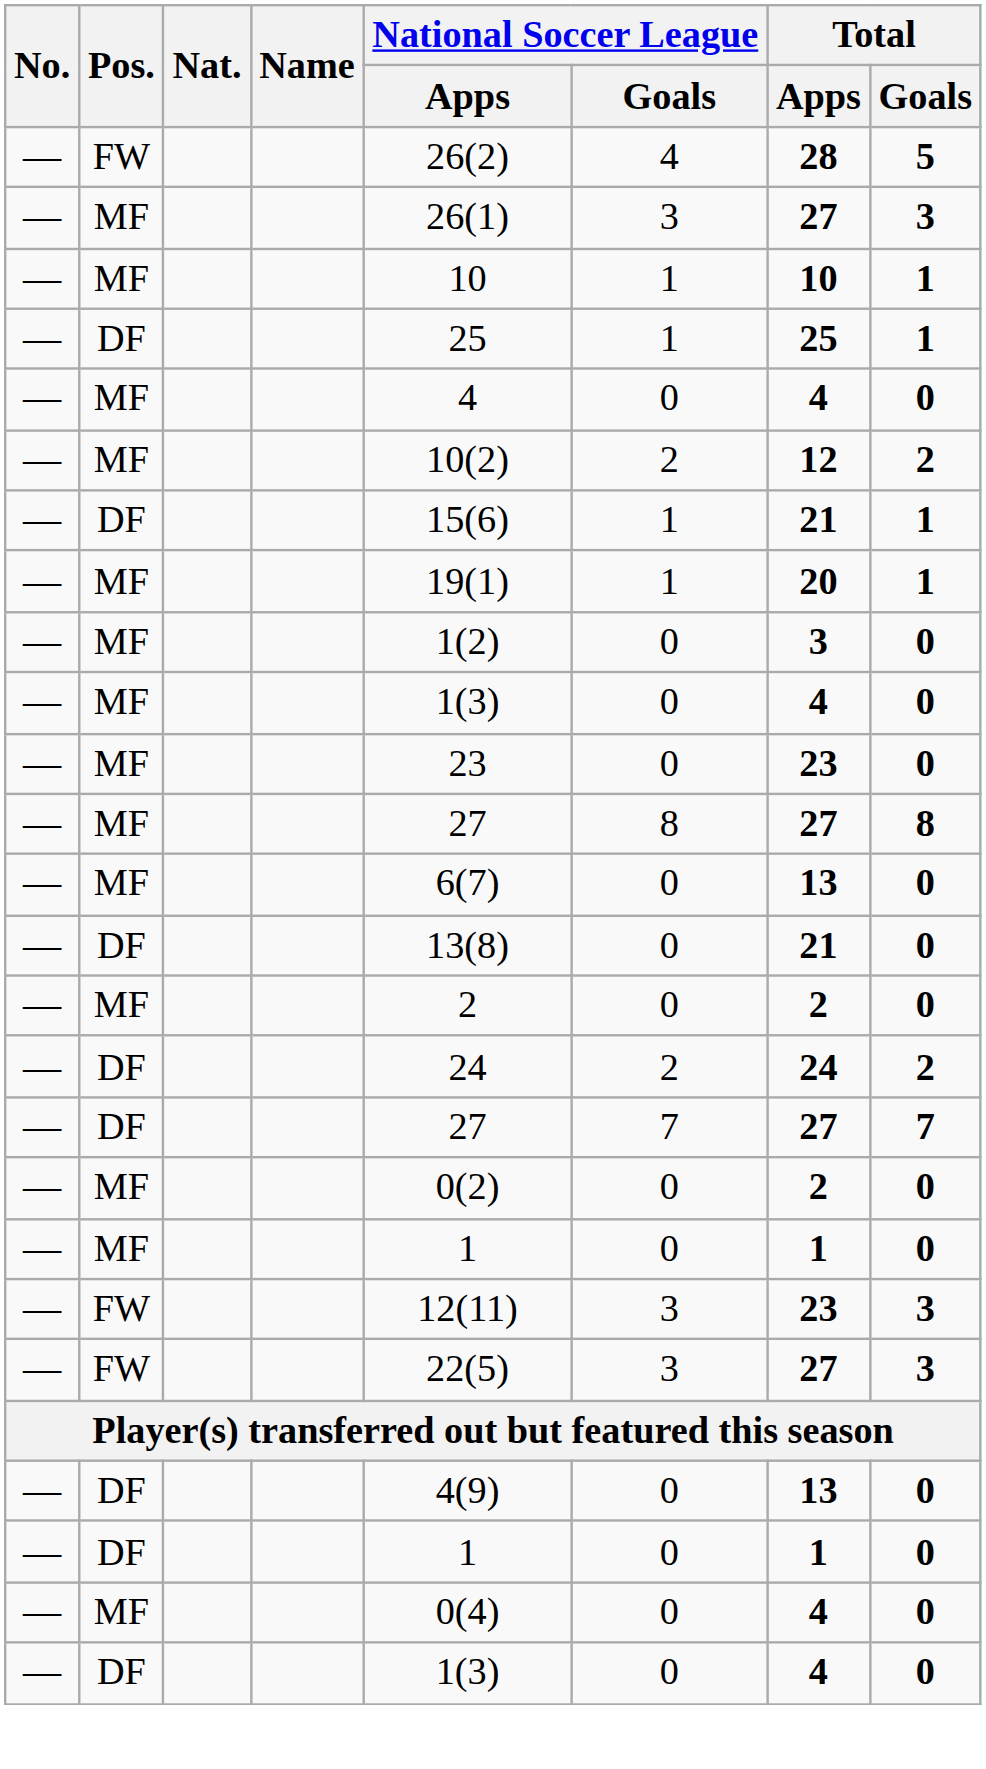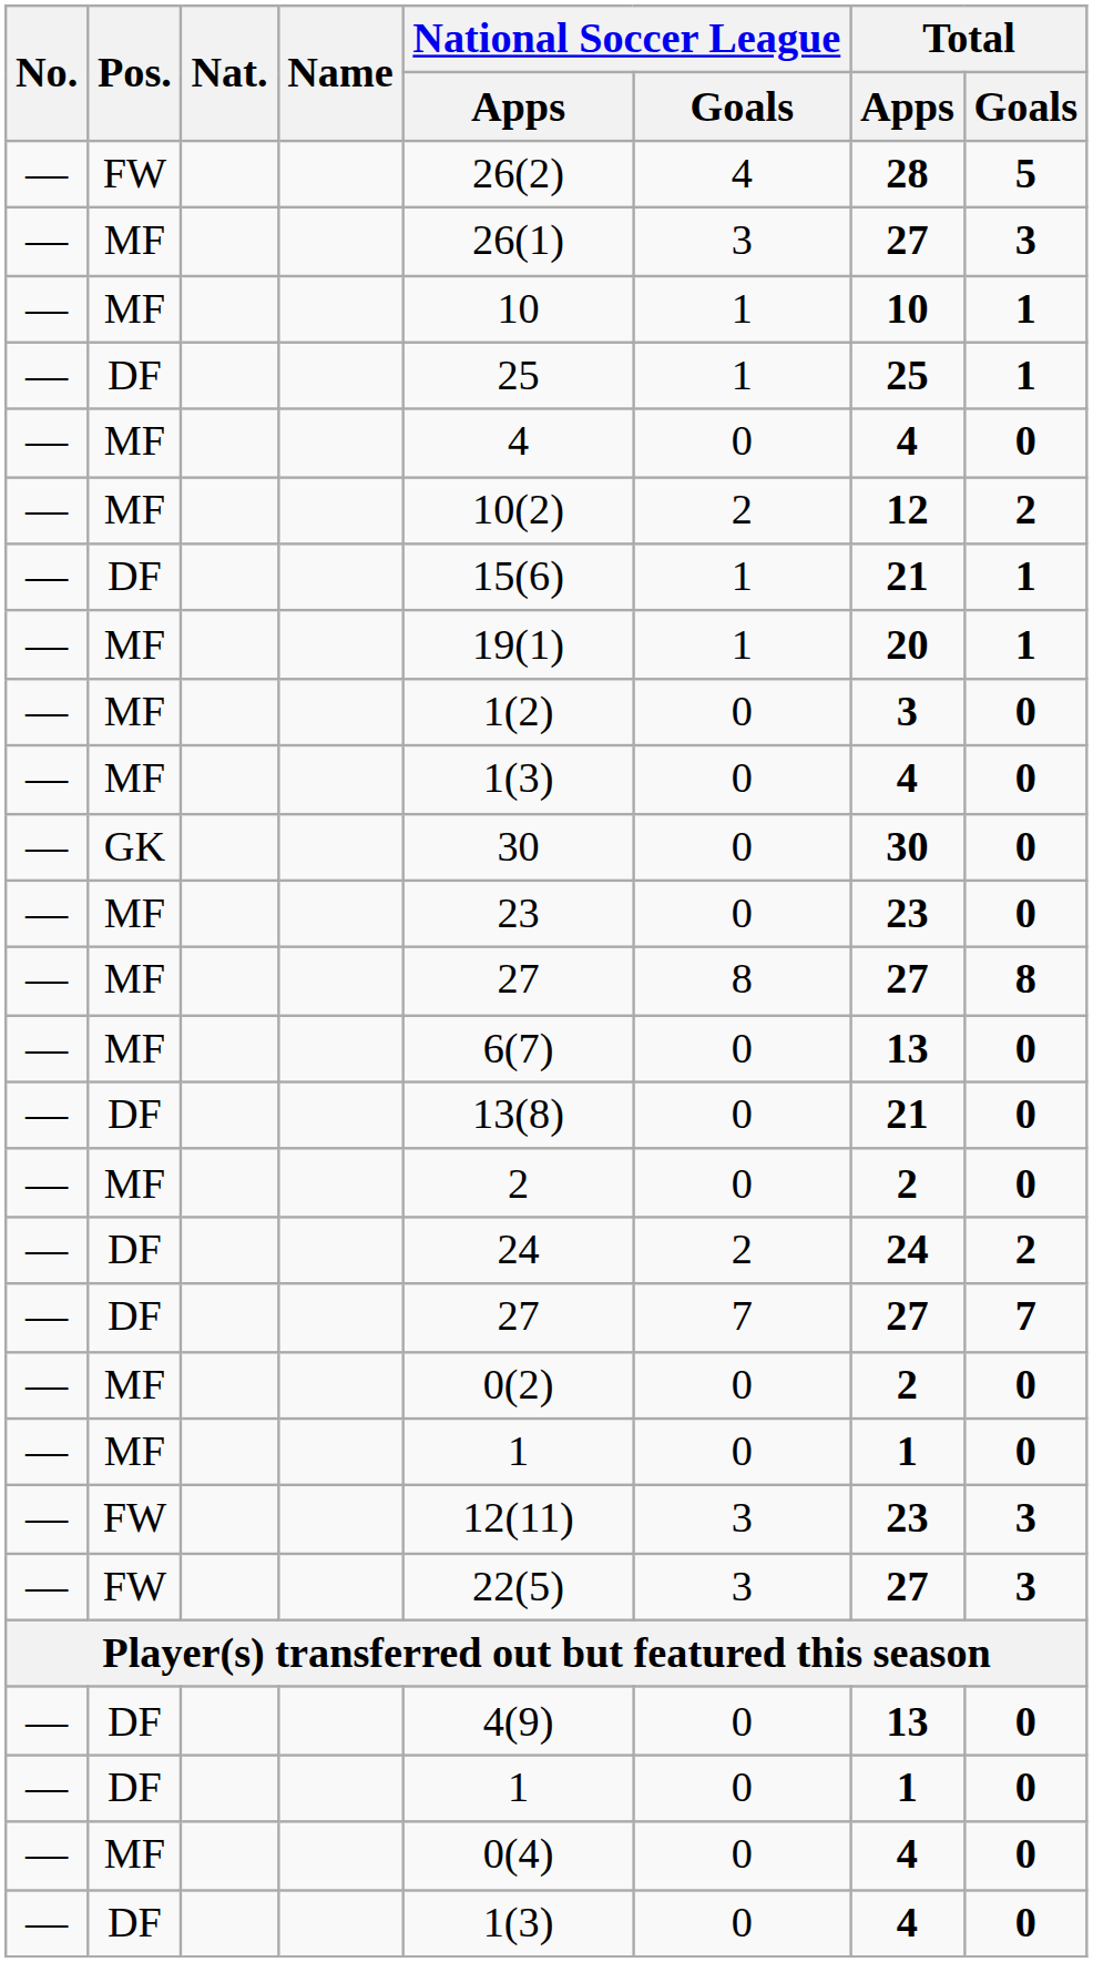+ row: — | GK | 30 | 0 | 30 | 0
